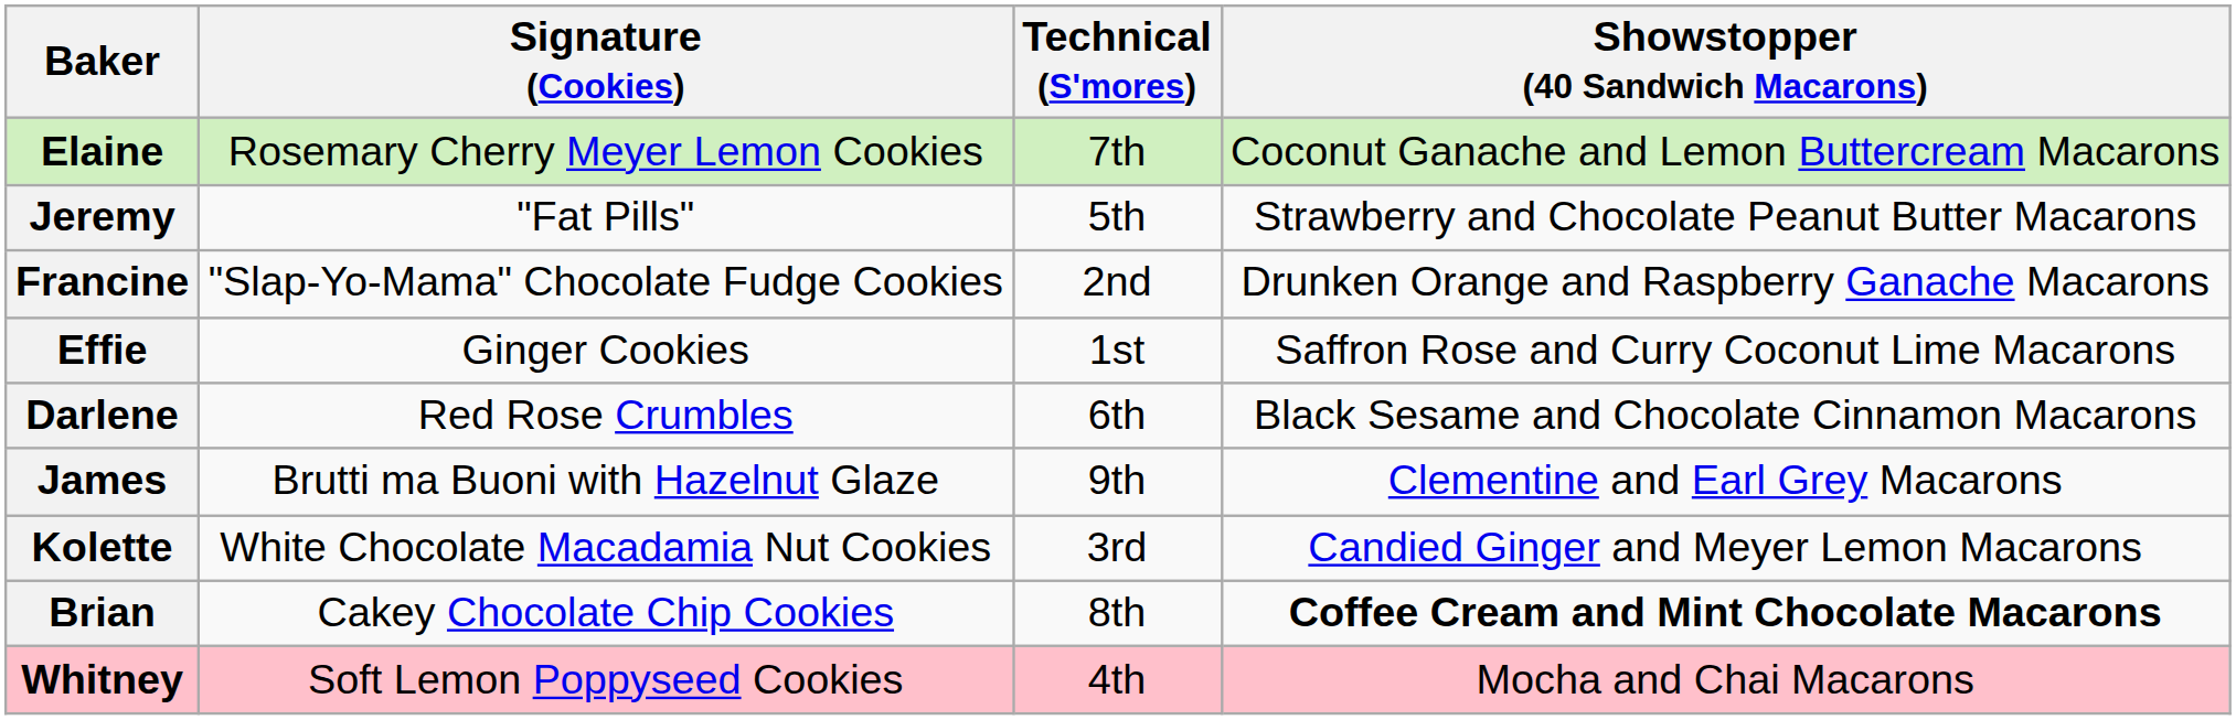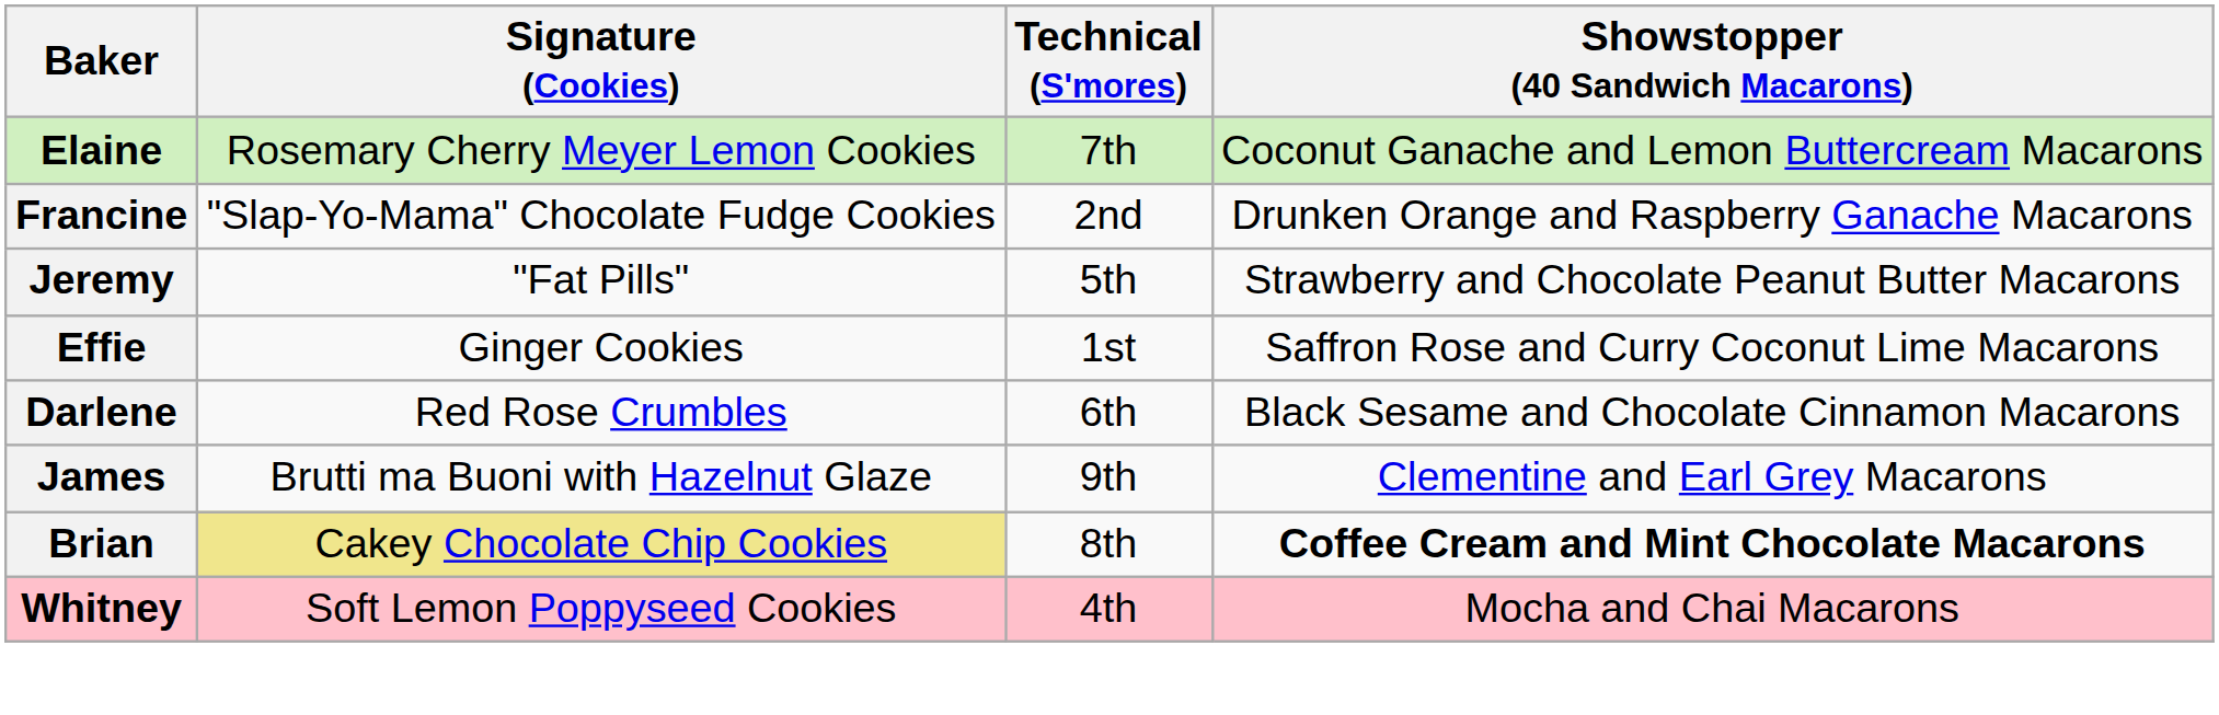rows swapped: Jeremy <-> Francine
- row: Kolette | White Chocolate Macadamia Nut Cookies | 3rd | Candied Ginger and Meyer Lemon Macarons
Brian | Signature (Cookies): no background -> khaki background
